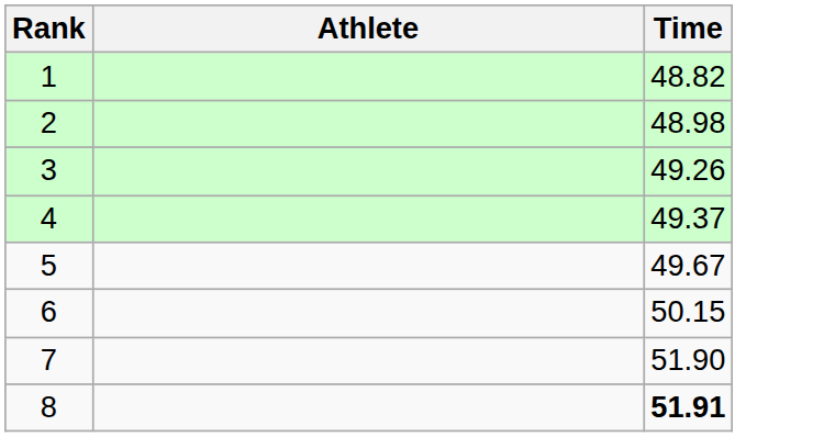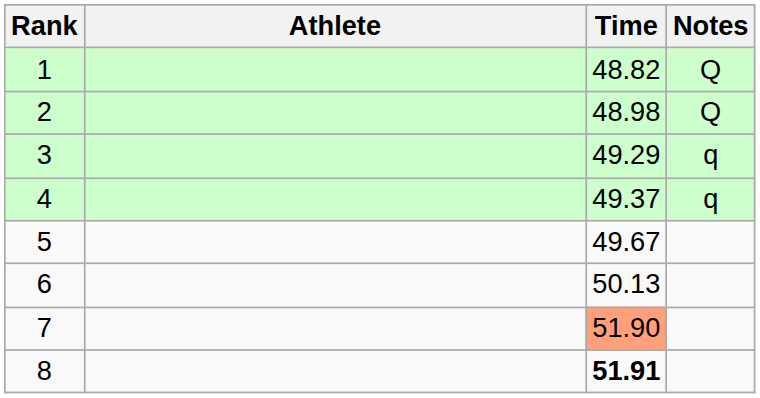+ column: Notes | Q | Q | q | q
3 | Time: 49.26 -> 49.29
6 | Time: 50.15 -> 50.13
7 | Time: no background -> lightsalmon background
